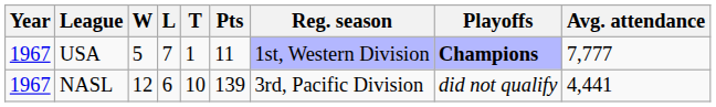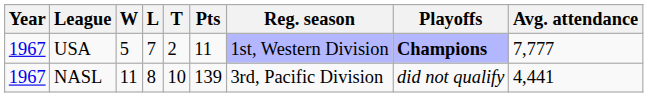USA | T: 1 -> 2
NASL | W: 12 -> 11
NASL | L: 6 -> 8
